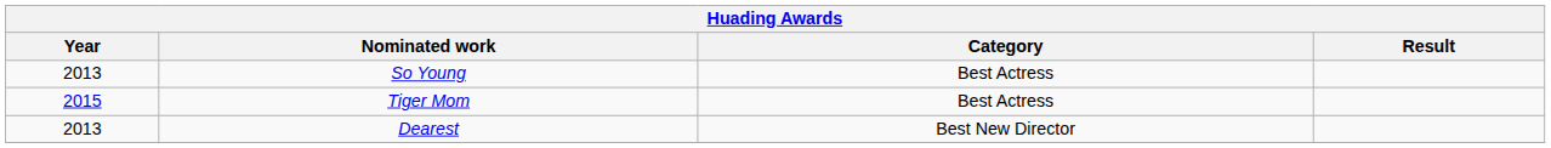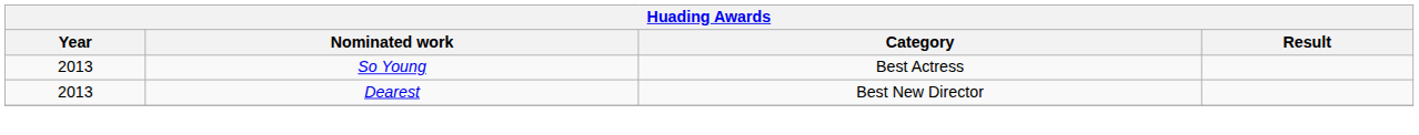- row: 2015 | Tiger Mom | Best Actress
